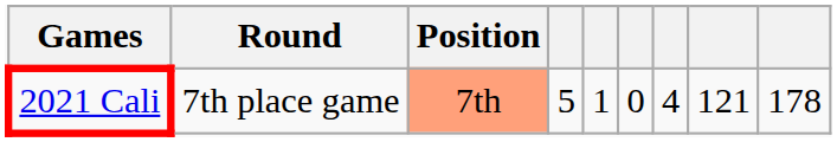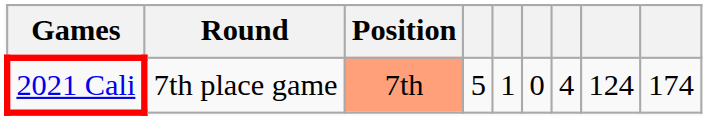2021 Cali | column 8: 121 -> 124
2021 Cali | column 9: 178 -> 174
